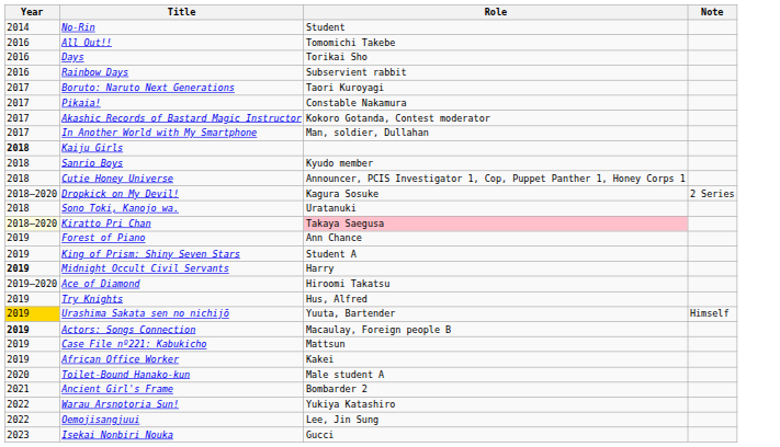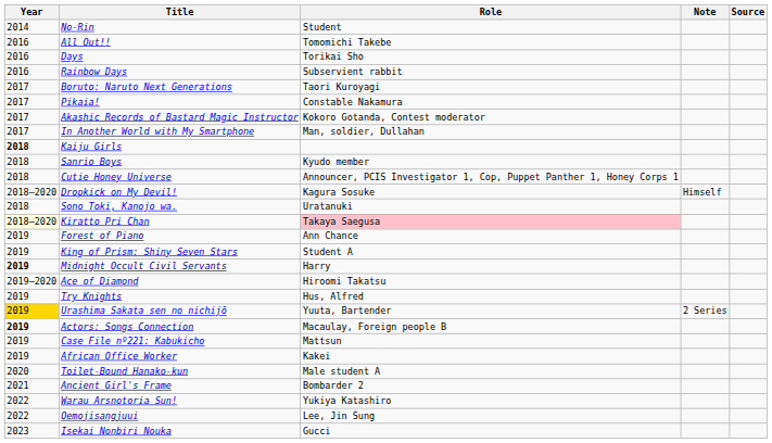+ column: Source
Dropkick on My Devil! | Note: 2 Series -> Himself
Urashima Sakata sen no nichijō | Note: Himself -> 2 Series
